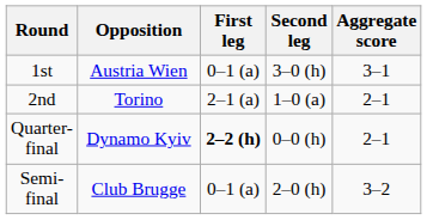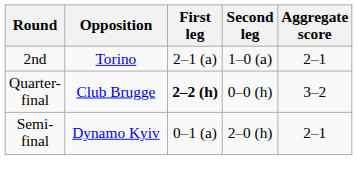- row: 1st | Austria Wien | 0–1 (a) | 3–0 (h) | 3–1
Quarter-final | Opposition: Dynamo Kyiv -> Club Brugge
Quarter-final | Aggregate score: 2–1 -> 3–2
Semi-final | Opposition: Club Brugge -> Dynamo Kyiv
Semi-final | Aggregate score: 3–2 -> 2–1
